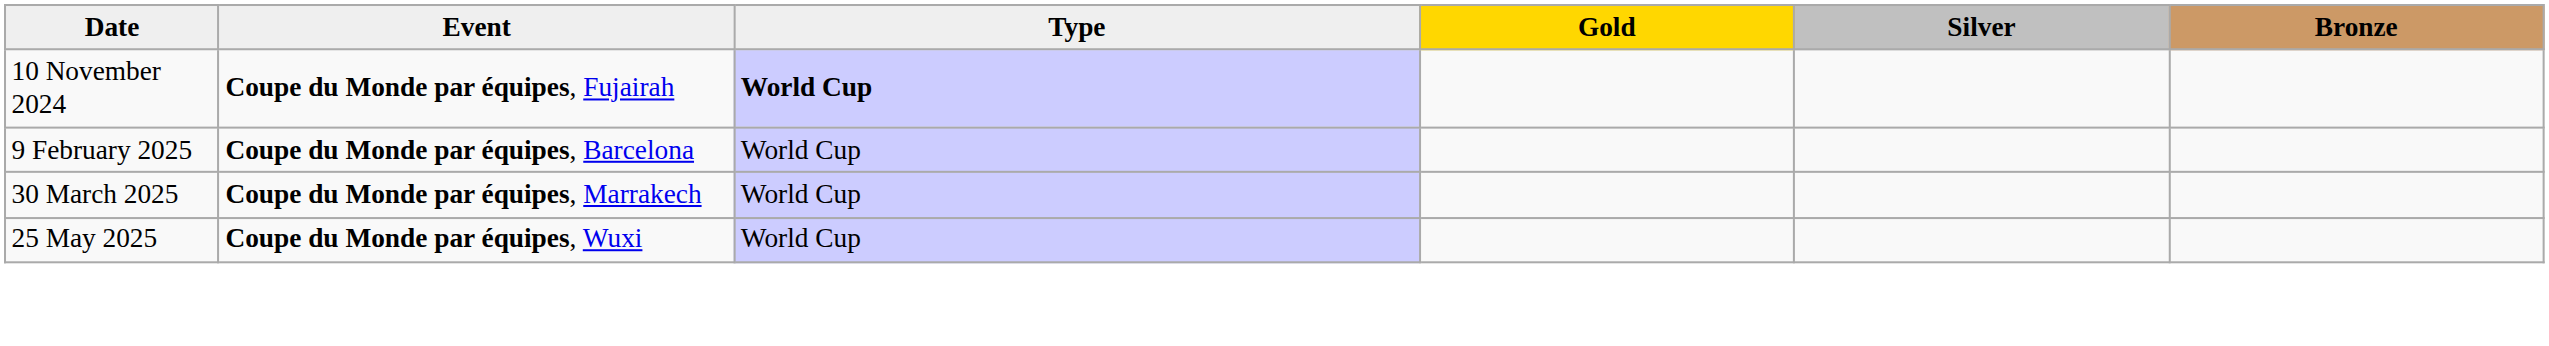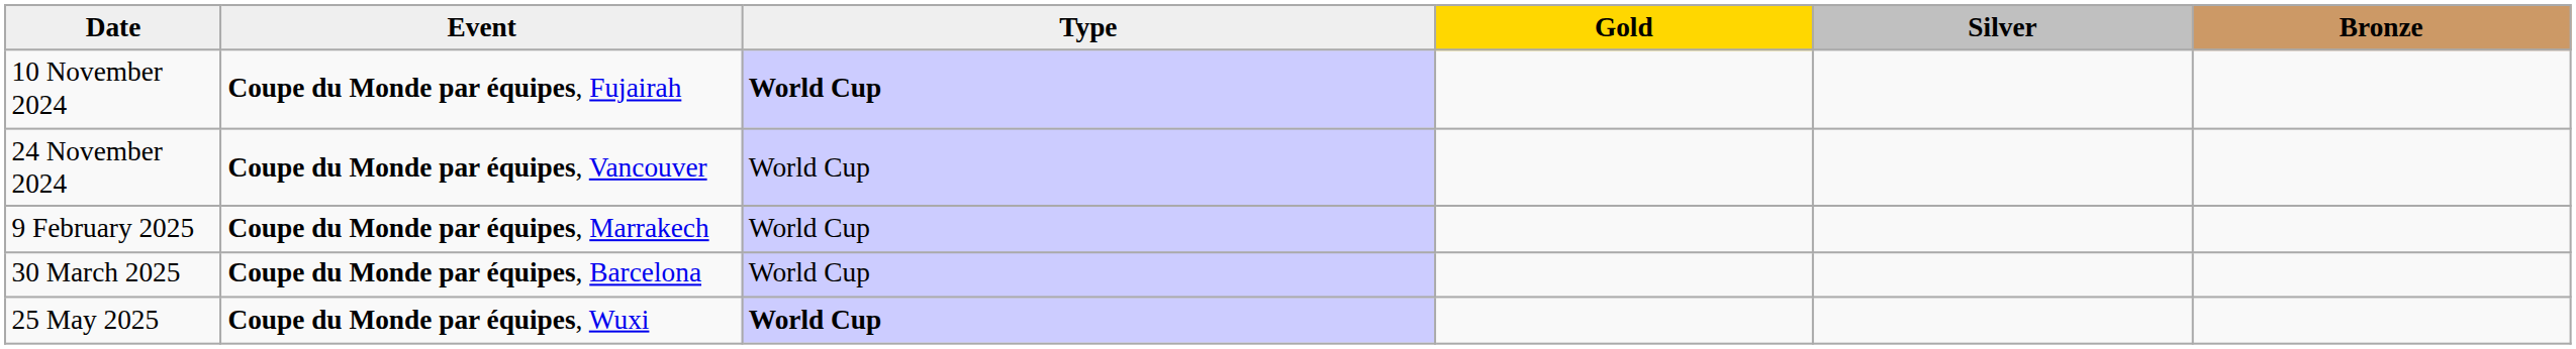+ row: 24 November 2024 | Coupe du Monde par équipes, Vancouver | World Cup
9 February 2025 | Event: Coupe du Monde par équipes, Barcelona -> Coupe du Monde par équipes, Marrakech
30 March 2025 | Event: Coupe du Monde par équipes, Marrakech -> Coupe du Monde par équipes, Barcelona
25 May 2025 | Type: normal -> bold
